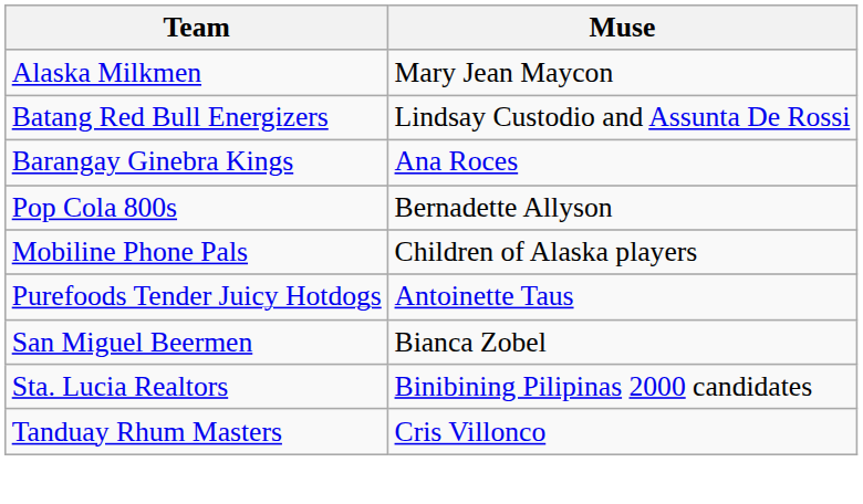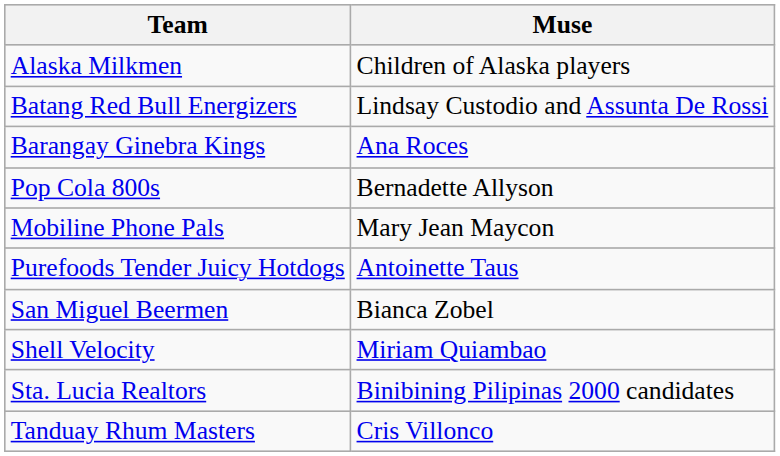Alaska Milkmen | Muse: Mary Jean Maycon -> Children of Alaska players
Mobiline Phone Pals | Muse: Children of Alaska players -> Mary Jean Maycon
+ row: Shell Velocity | Miriam Quiambao
